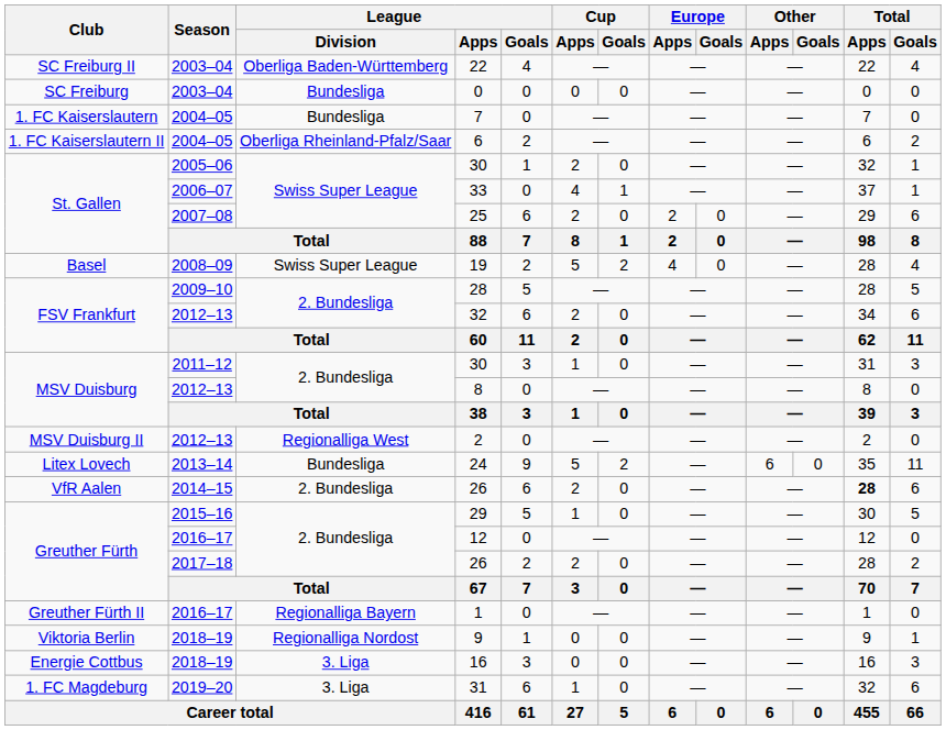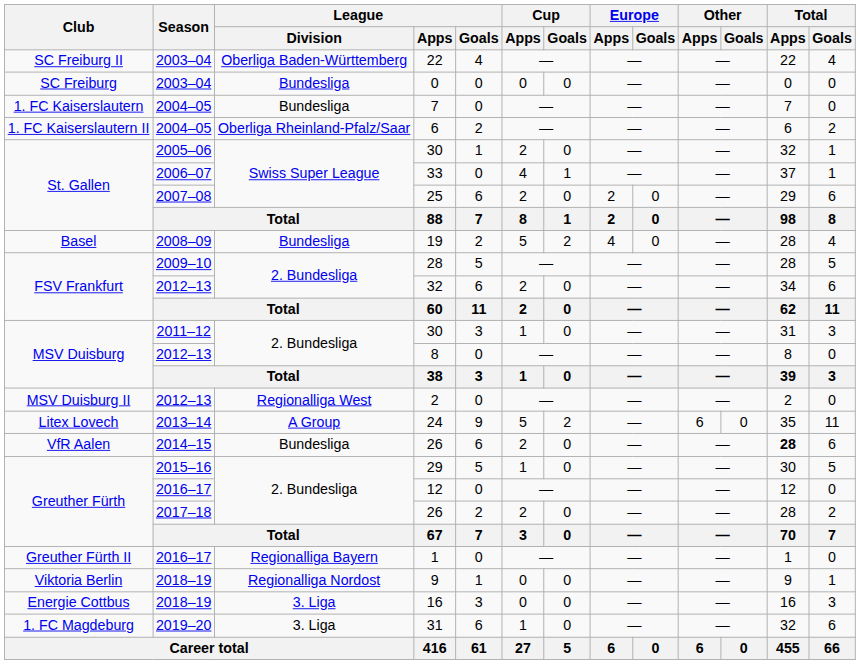19 | League / Division: Swiss Super League -> Bundesliga
24 | League / Division: Bundesliga -> A Group
VfR Aalen / 26 | League / Division: 2. Bundesliga -> Bundesliga
